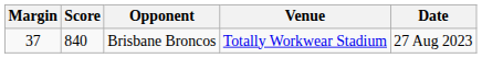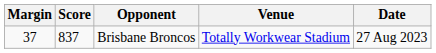Brisbane Broncos | Score: 840 -> 837
